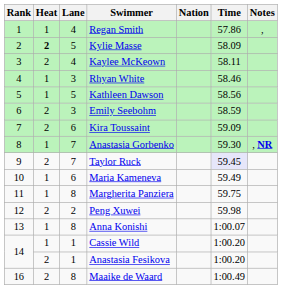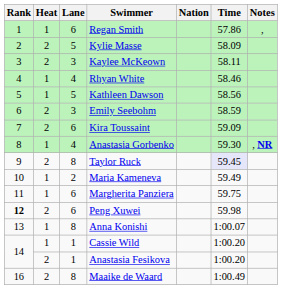Regan Smith | Lane: 4 -> 6
Kylie Masse | Heat: bold -> normal
Kaylee McKeown | Lane: 4 -> 3
Rhyan White | Lane: 3 -> 4
Anastasia Gorbenko | Lane: 7 -> 4
Taylor Ruck | Lane: 7 -> 8
Maria Kameneva | Lane: 6 -> 2
Margherita Panziera | Lane: 8 -> 6
Peng Xuwei | Rank: normal -> bold
Peng Xuwei | Lane: 2 -> 6
